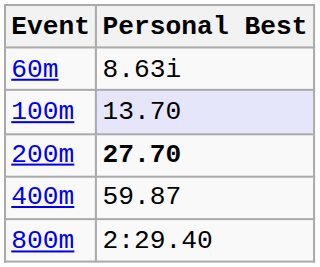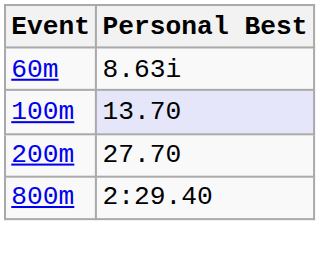200m | Personal Best: bold -> normal
- row: 400m | 59.87
